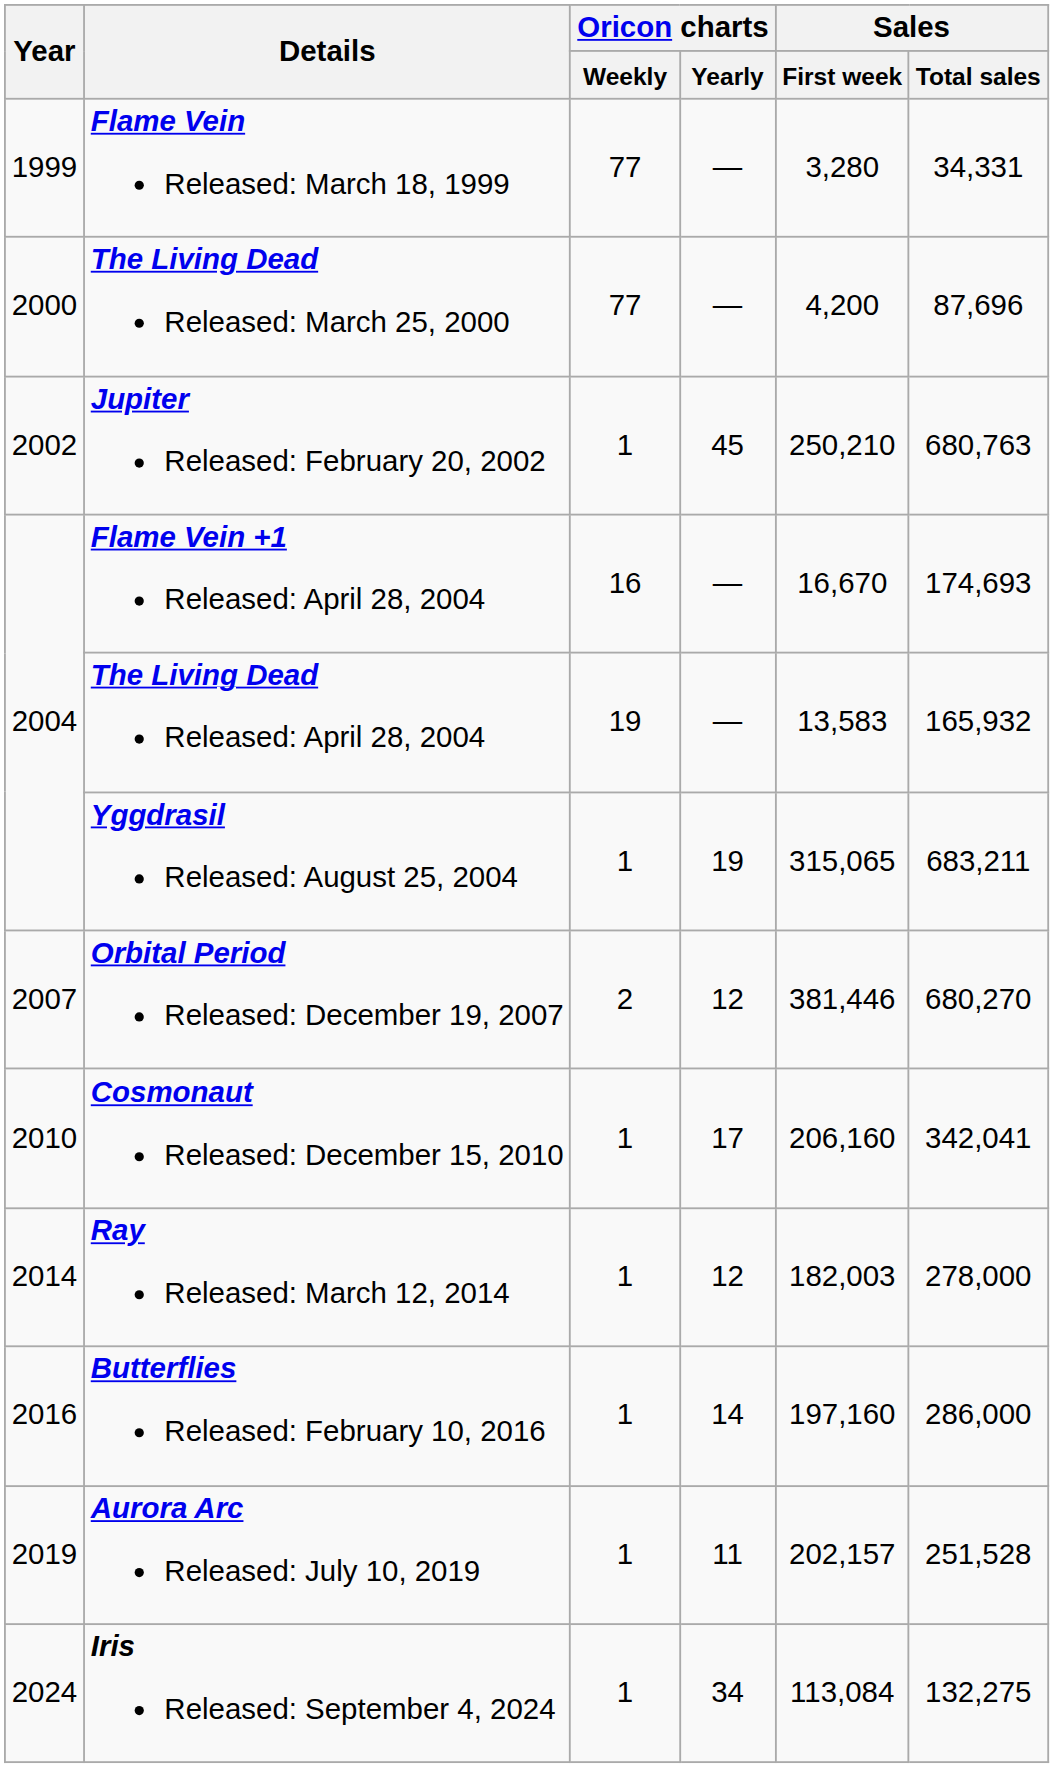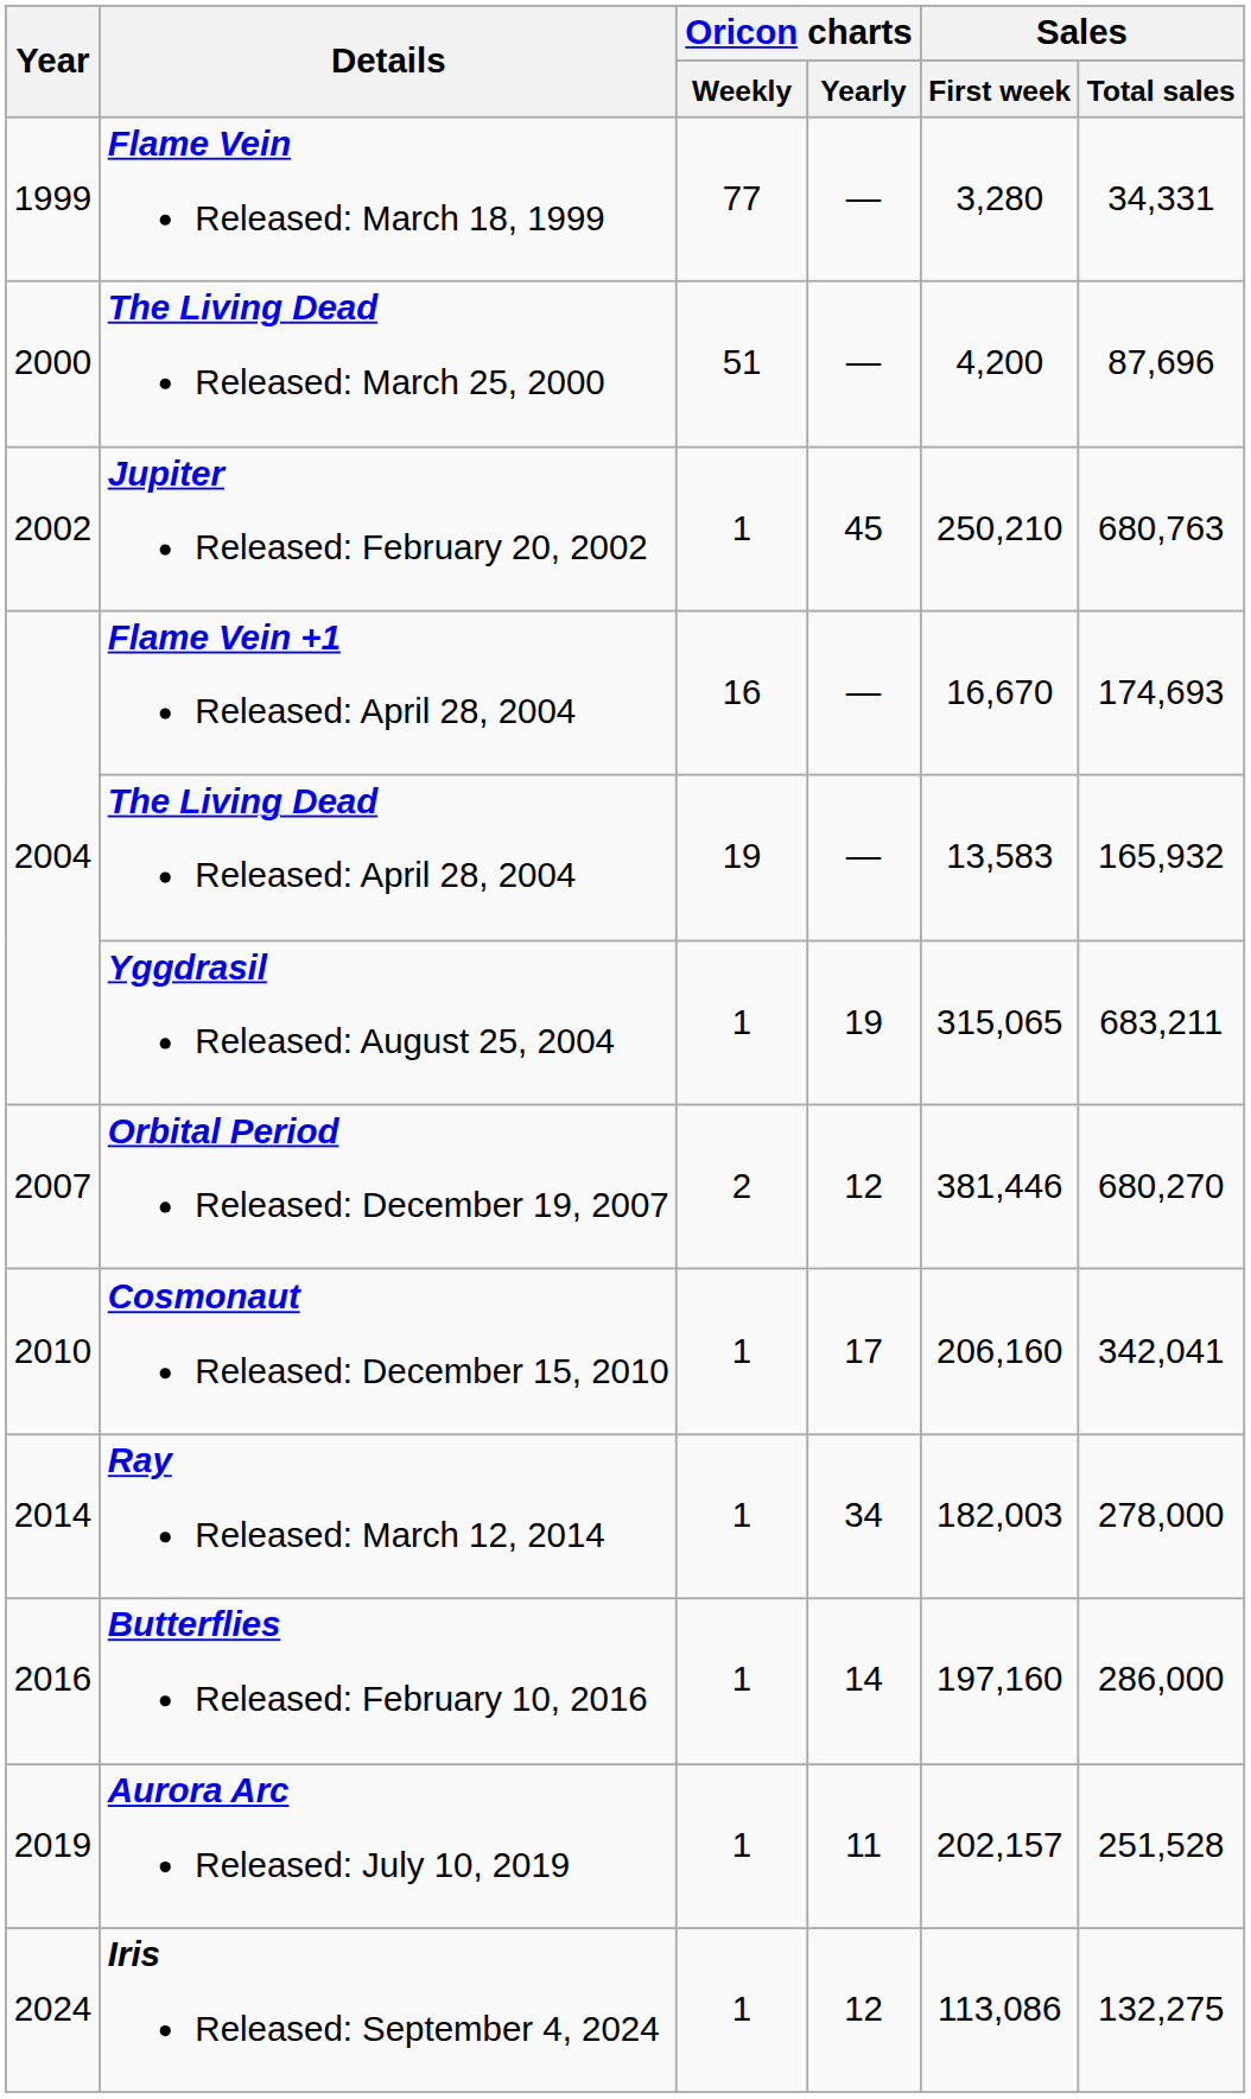The Living Dead Released: March 25, 2000 | Oricon charts / Weekly: 77 -> 51
Ray Released: March 12, 2014 | Oricon charts / Yearly: 12 -> 34
Iris Released: September 4, 2024 | Oricon charts / Yearly: 34 -> 12
Iris Released: September 4, 2024 | Sales / First week: 113,084 -> 113,086
